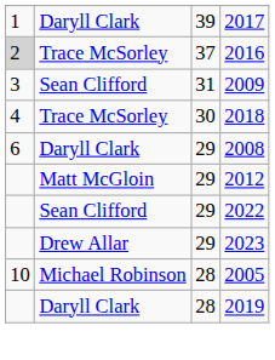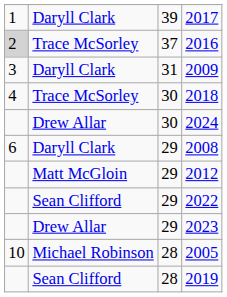2009 | column 2: Sean Clifford -> Daryll Clark
+ row: Drew Allar | 30 | 2024
2019 | column 2: Daryll Clark -> Sean Clifford
